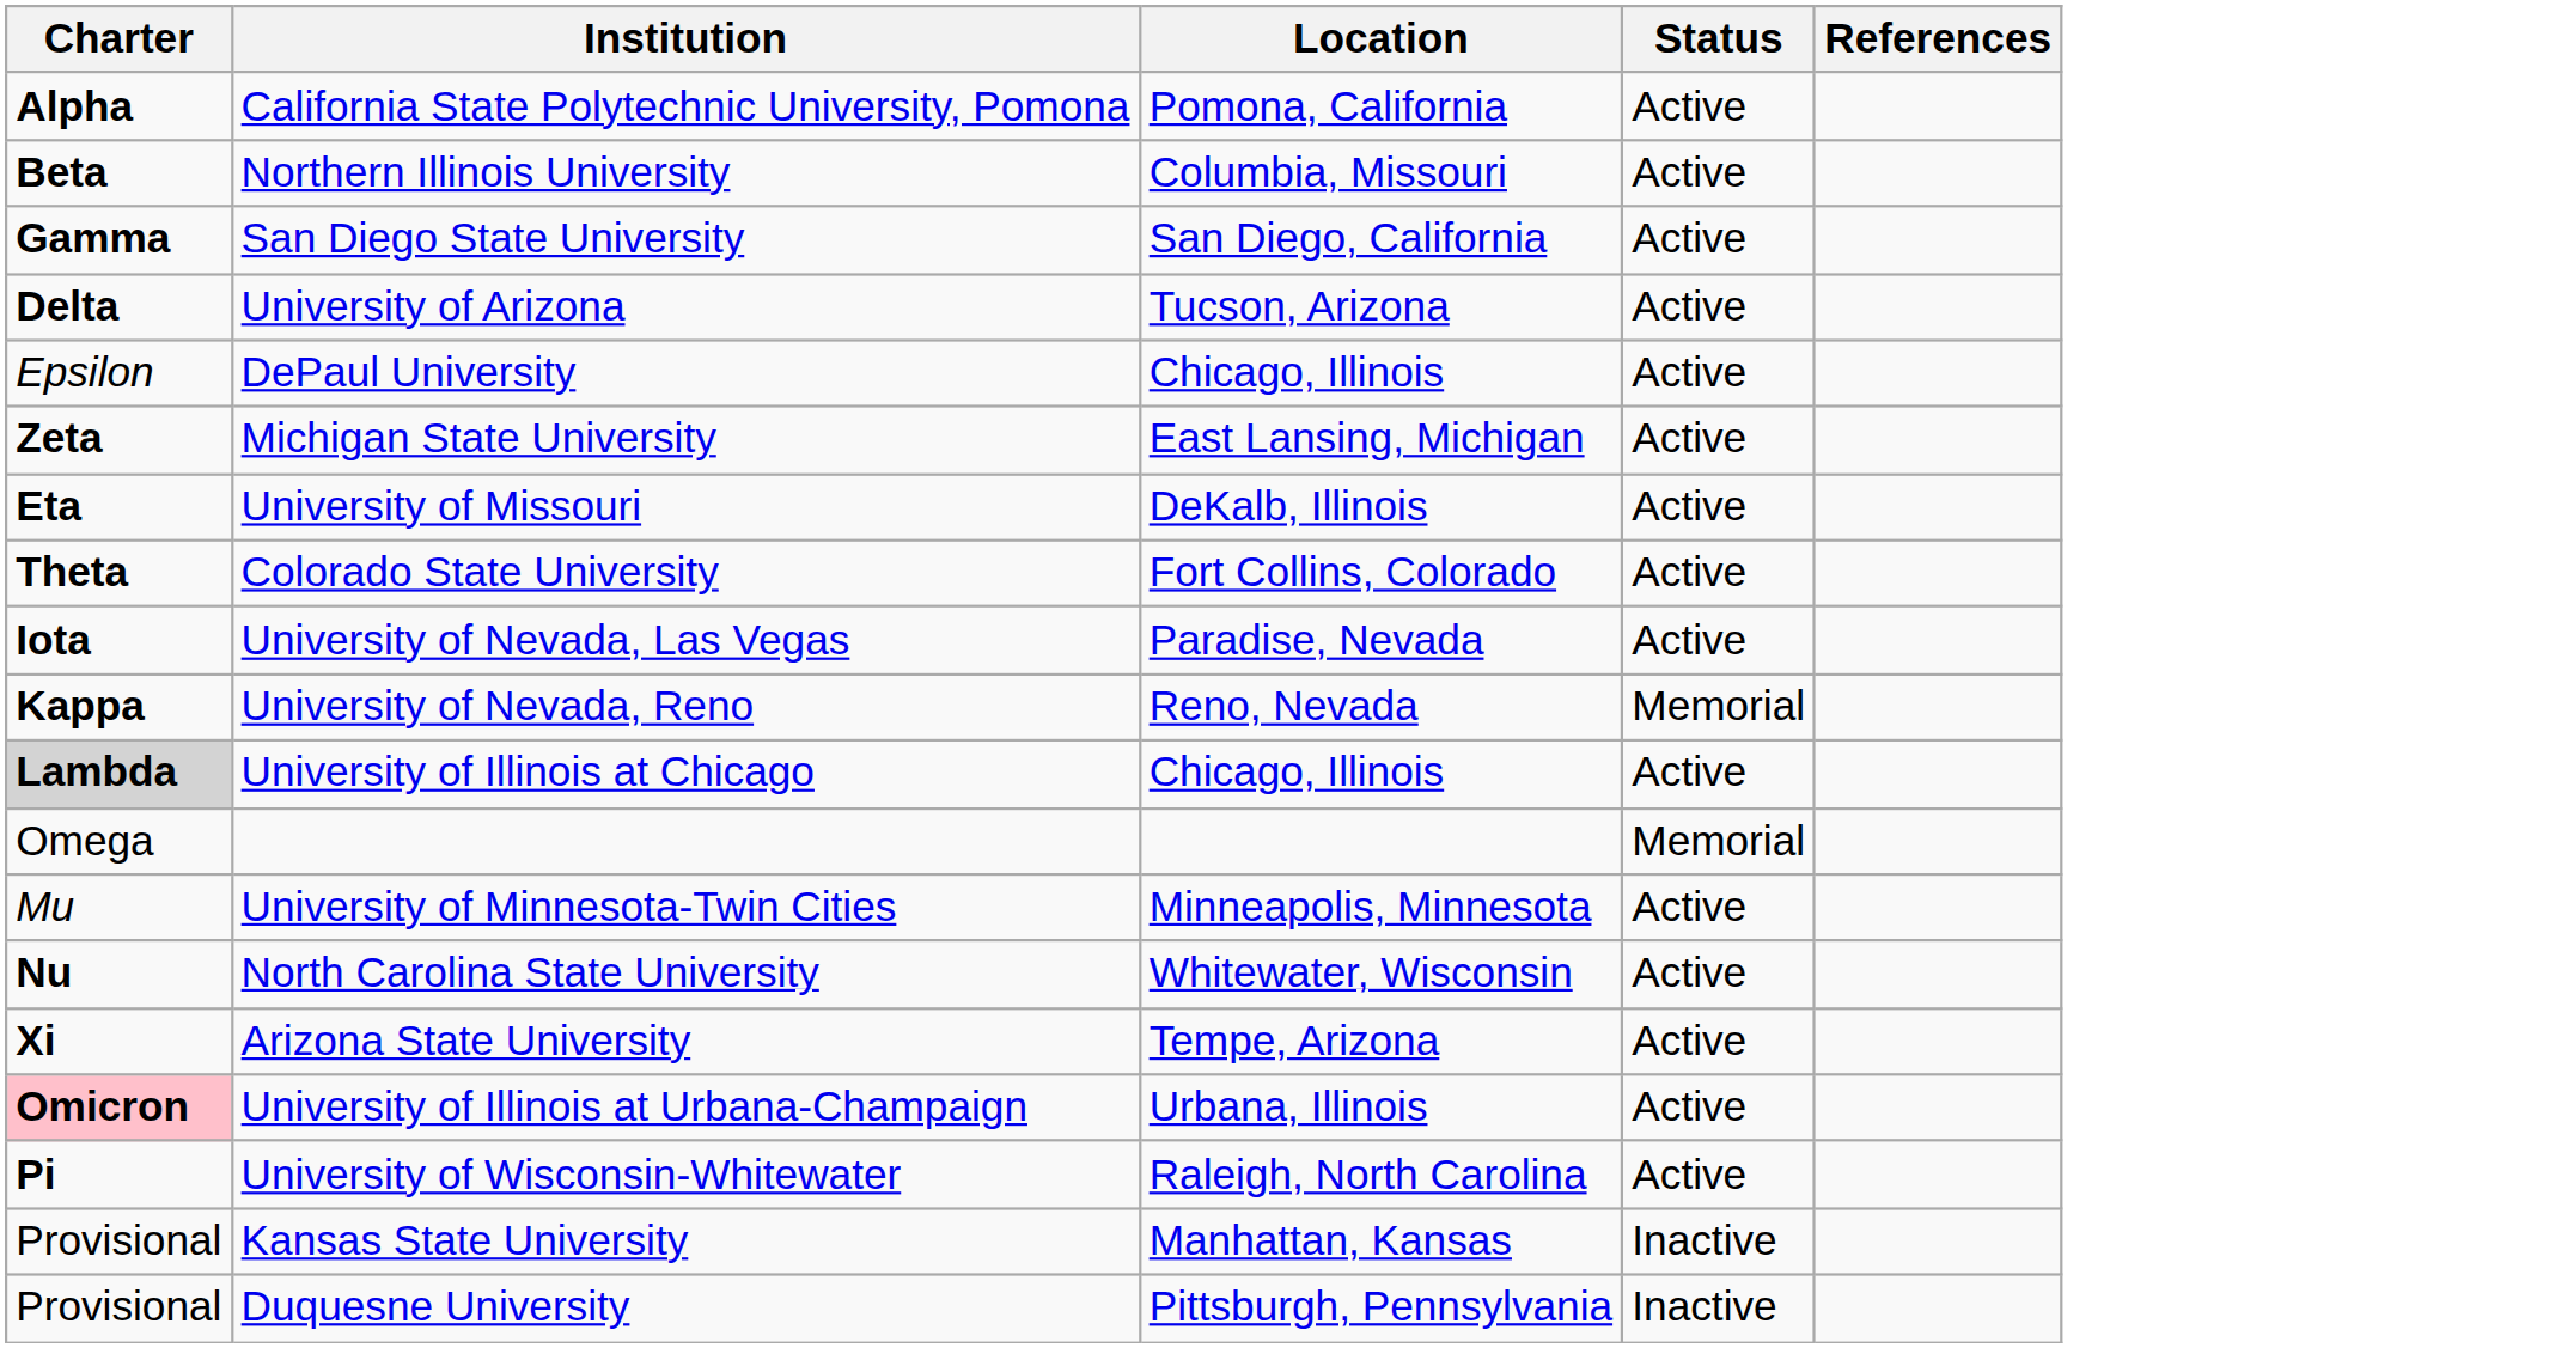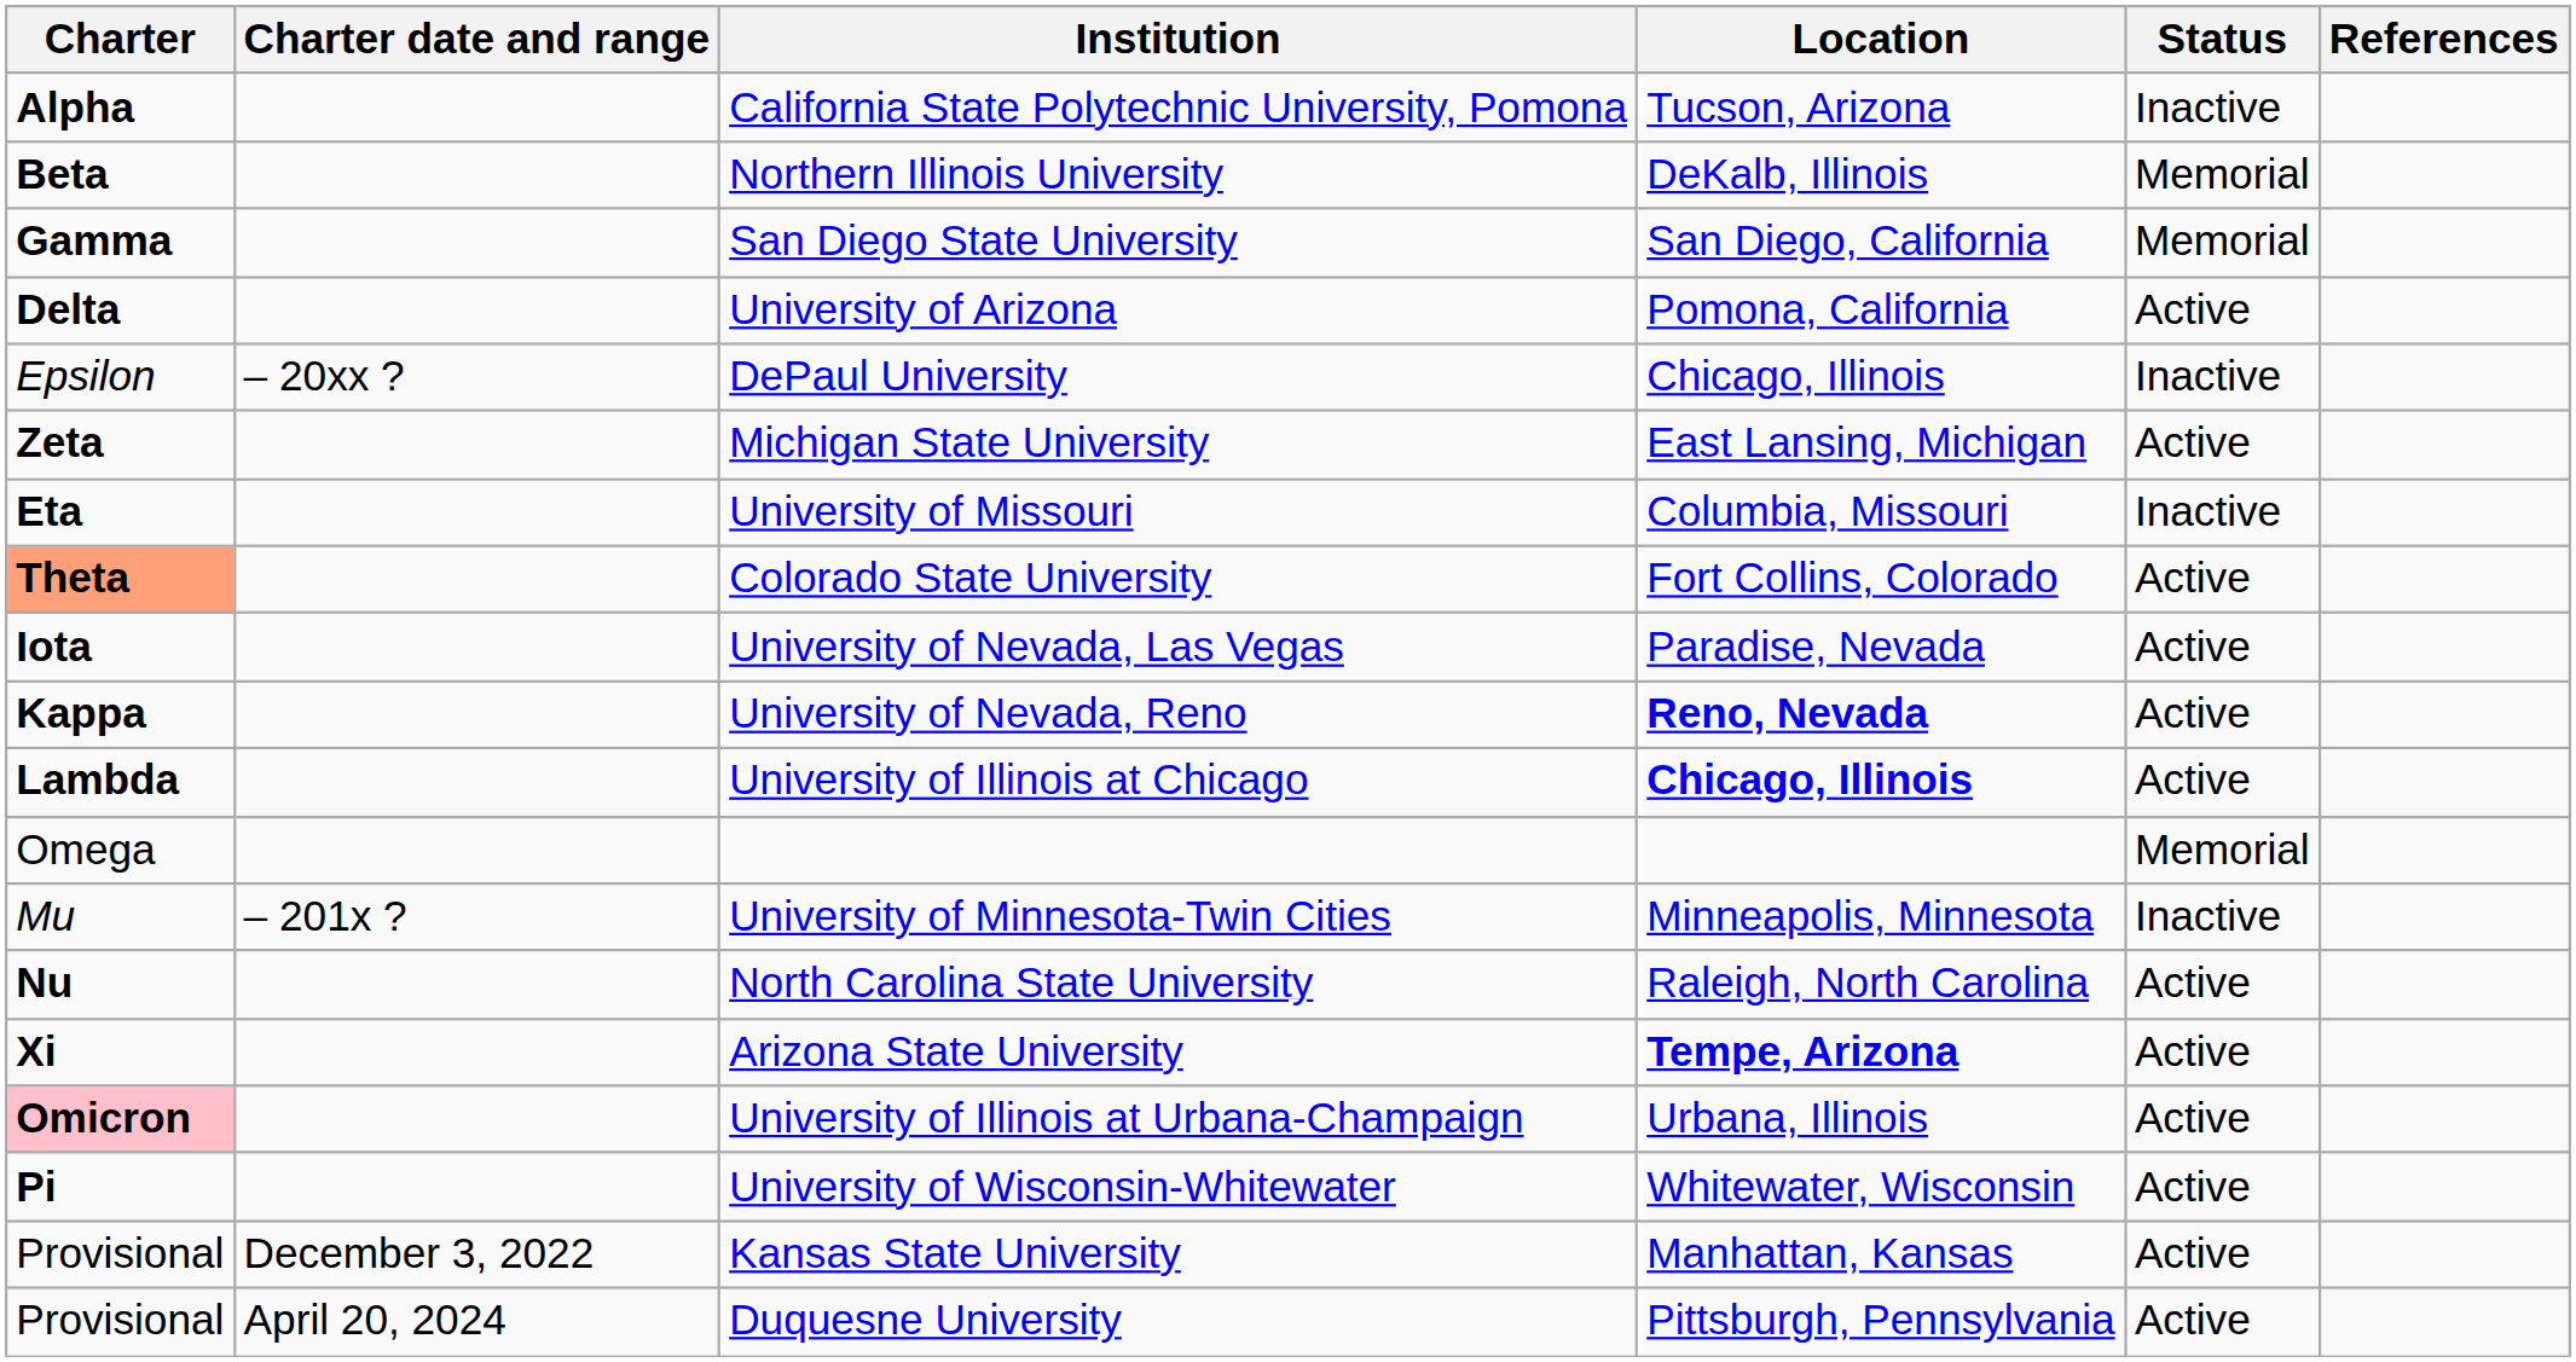+ column: Charter date and range | – 20xx ? | – 201x ? | December 3, 2022 | April 20, 2024
California State Polytechnic University, Pomona | Location: Pomona, California -> Tucson, Arizona
California State Polytechnic University, Pomona | Status: Active -> Inactive
Northern Illinois University | Location: Columbia, Missouri -> DeKalb, Illinois
Northern Illinois University | Status: Active -> Memorial
San Diego State University | Status: Active -> Memorial
University of Arizona | Location: Tucson, Arizona -> Pomona, California
DePaul University | Status: Active -> Inactive
University of Missouri | Location: DeKalb, Illinois -> Columbia, Missouri
University of Missouri | Status: Active -> Inactive
Colorado State University | Charter: no background -> lightsalmon background
University of Nevada, Reno | Location: normal -> bold
University of Nevada, Reno | Status: Memorial -> Active
University of Illinois at Chicago | Charter: lightgrey background -> no background
University of Illinois at Chicago | Location: normal -> bold
University of Minnesota-Twin Cities | Status: Active -> Inactive
North Carolina State University | Location: Whitewater, Wisconsin -> Raleigh, North Carolina
Arizona State University | Location: normal -> bold
University of Wisconsin-Whitewater | Location: Raleigh, North Carolina -> Whitewater, Wisconsin
Kansas State University | Status: Inactive -> Active
Duquesne University | Status: Inactive -> Active
